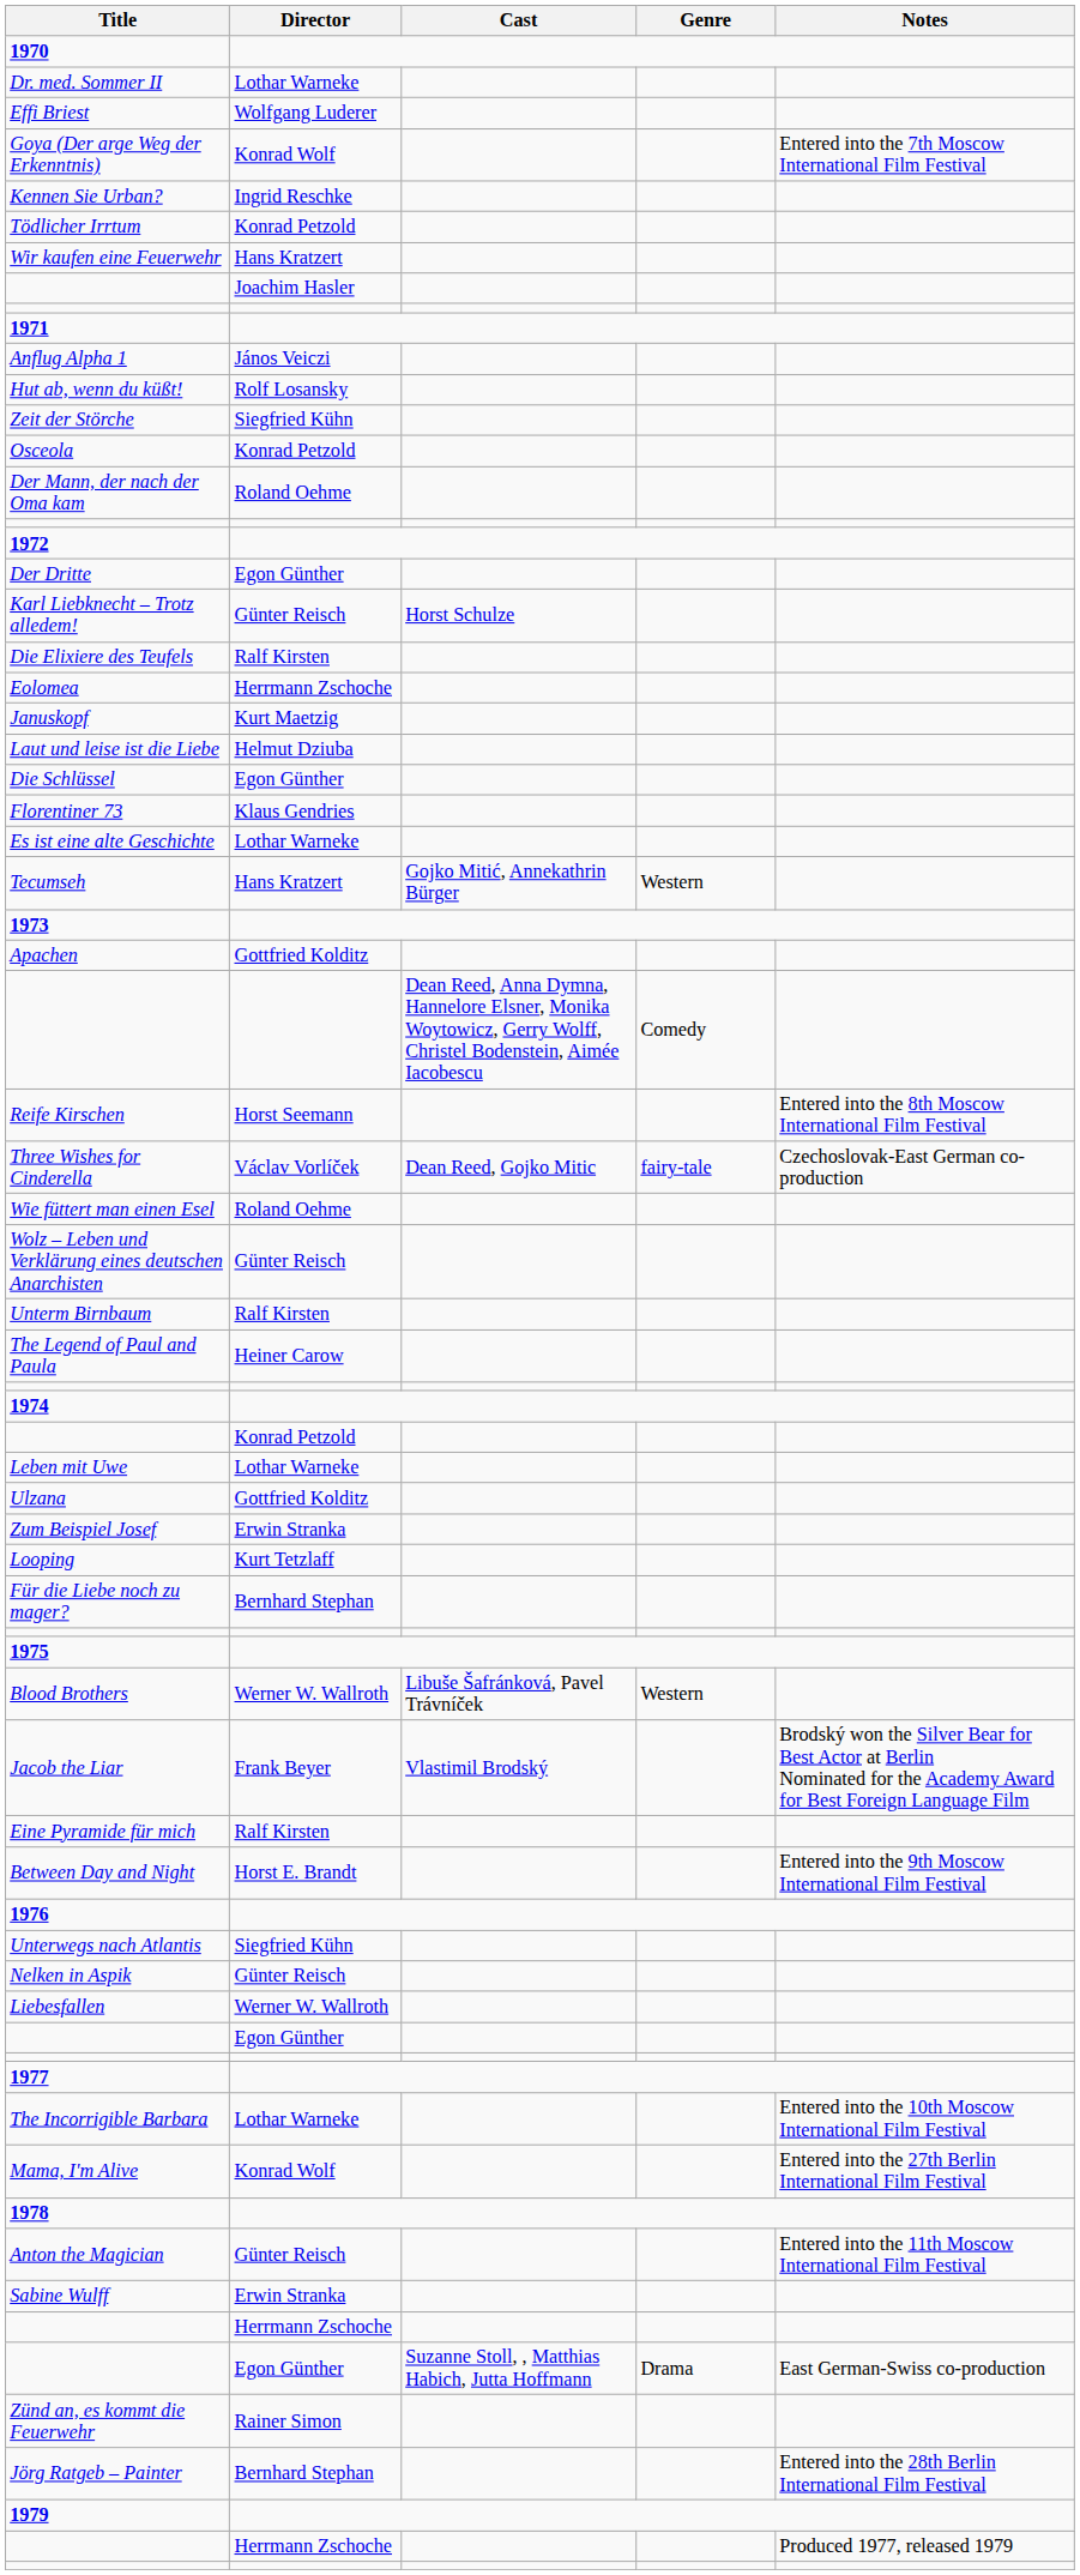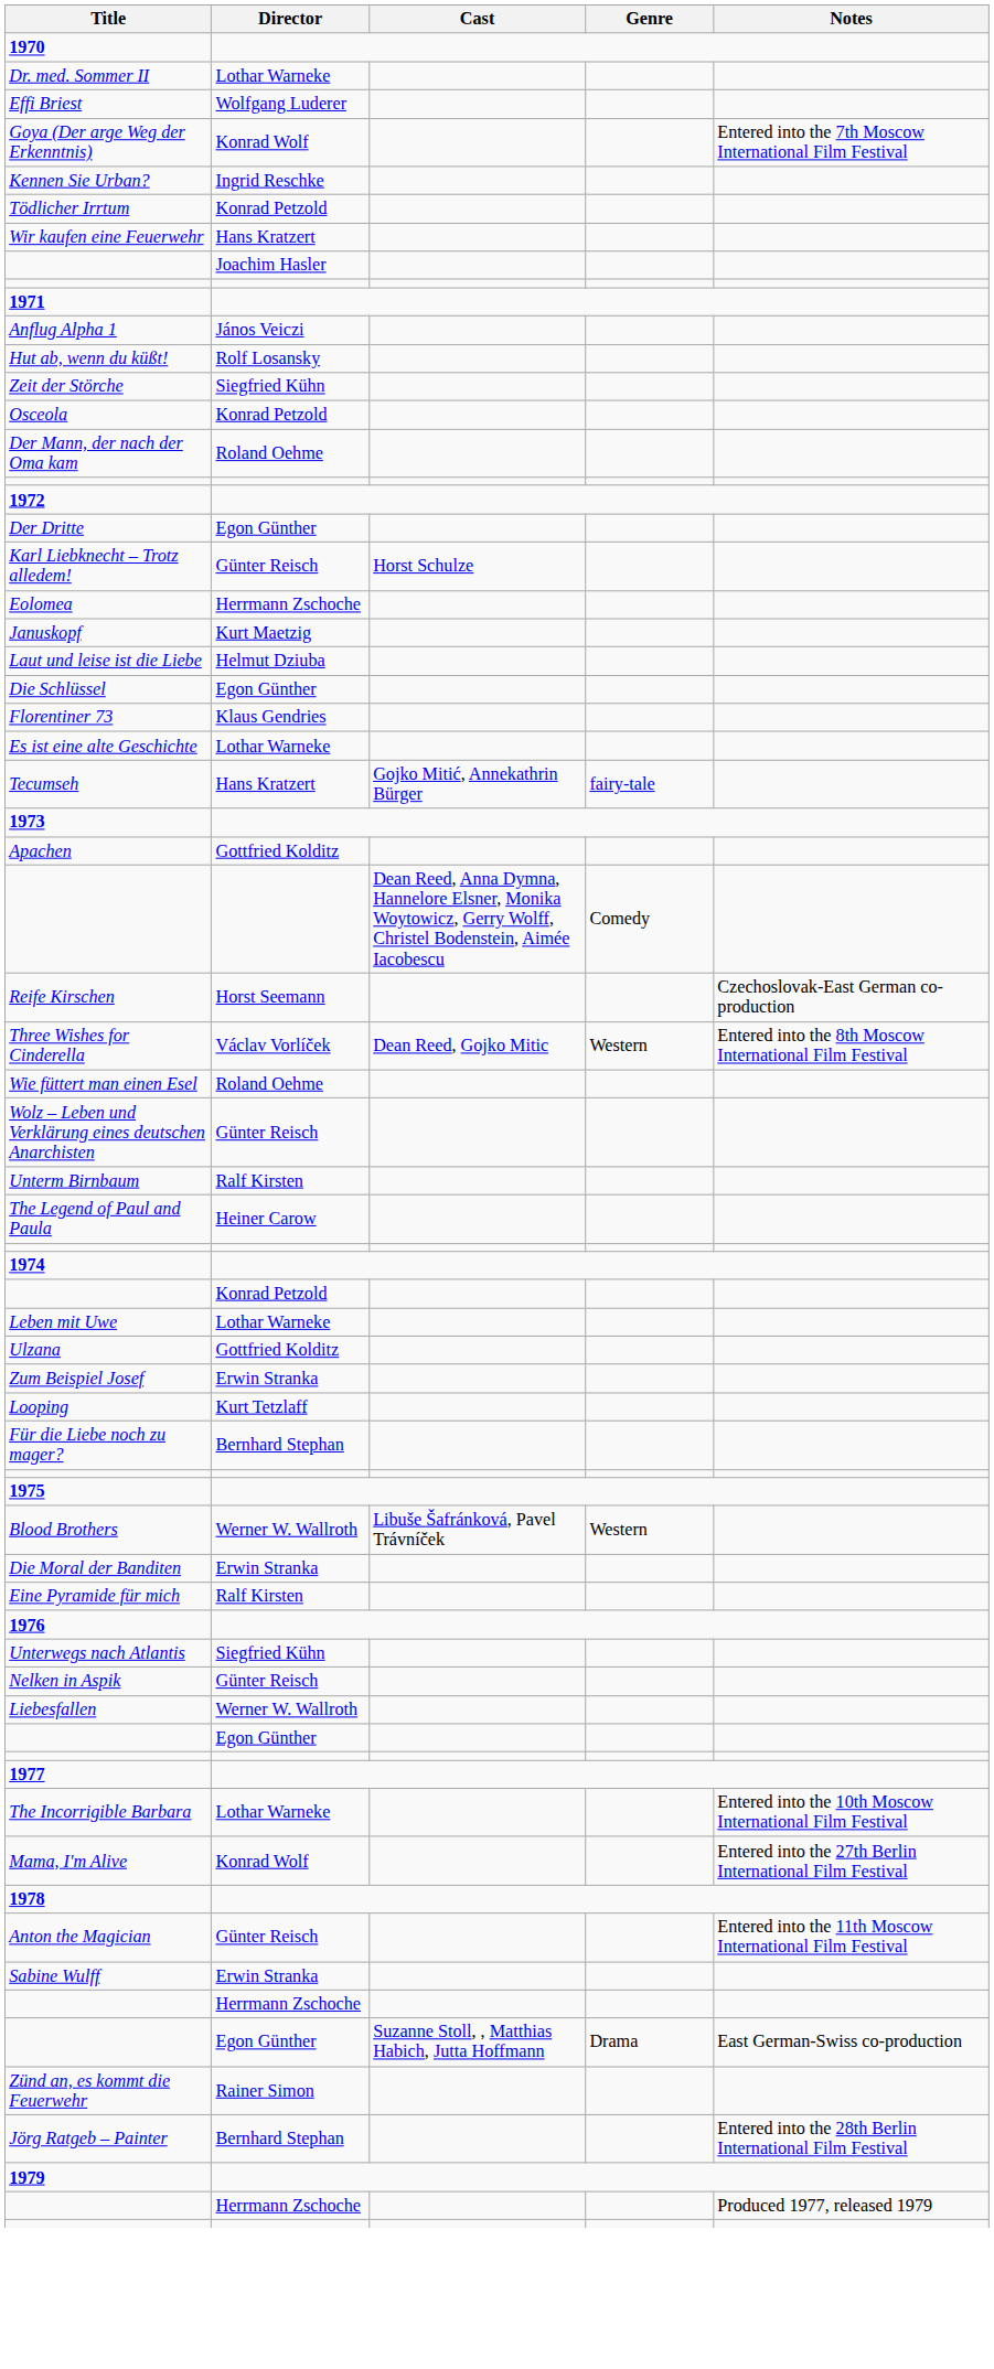- row: Die Elixiere des Teufels | Ralf Kirsten
Tecumseh | Genre: Western -> fairy-tale
Reife Kirschen | Notes: Entered into the 8th Moscow International Film Festival -> Czechoslovak-East German co-production
Three Wishes for Cinderella | Genre: fairy-tale -> Western
Three Wishes for Cinderella | Notes: Czechoslovak-East German co-production -> Entered into the 8th Moscow International Film Festival
- row: Jacob the Liar | Frank Beyer | Vlastimil Brodský | Brodský won the Silver Bear for Best Actor at Berlin Nominated for the Academy Award for Best Foreign Language Film
+ row: Die Moral der Banditen | Erwin Stranka
- row: Between Day and Night | Horst E. Brandt | Entered into the 9th Moscow International Film Festival
